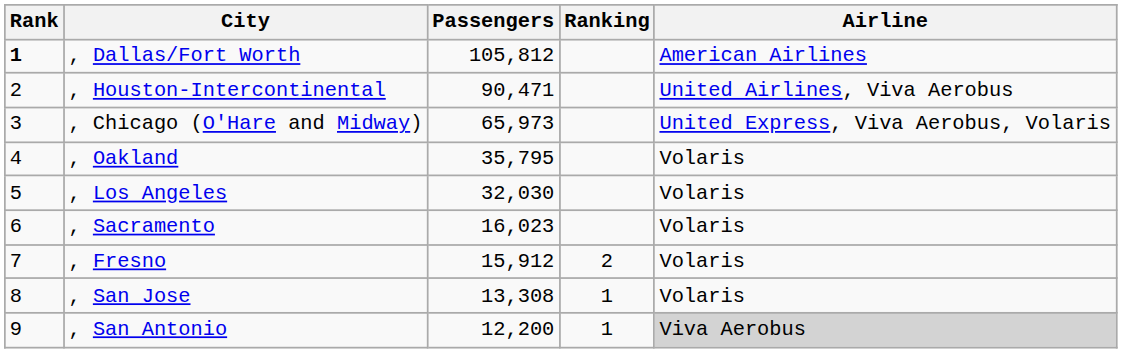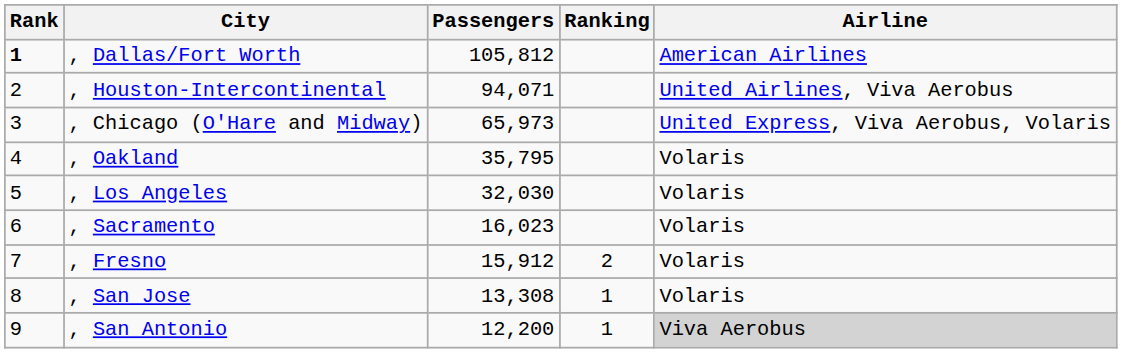, Houston-Intercontinental | Passengers: 90,471 -> 94,071
